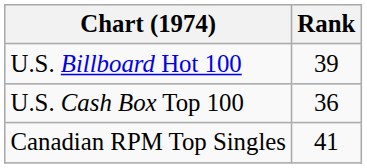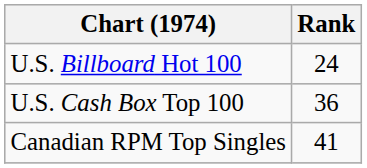U.S. Billboard Hot 100 | Rank: 39 -> 24
